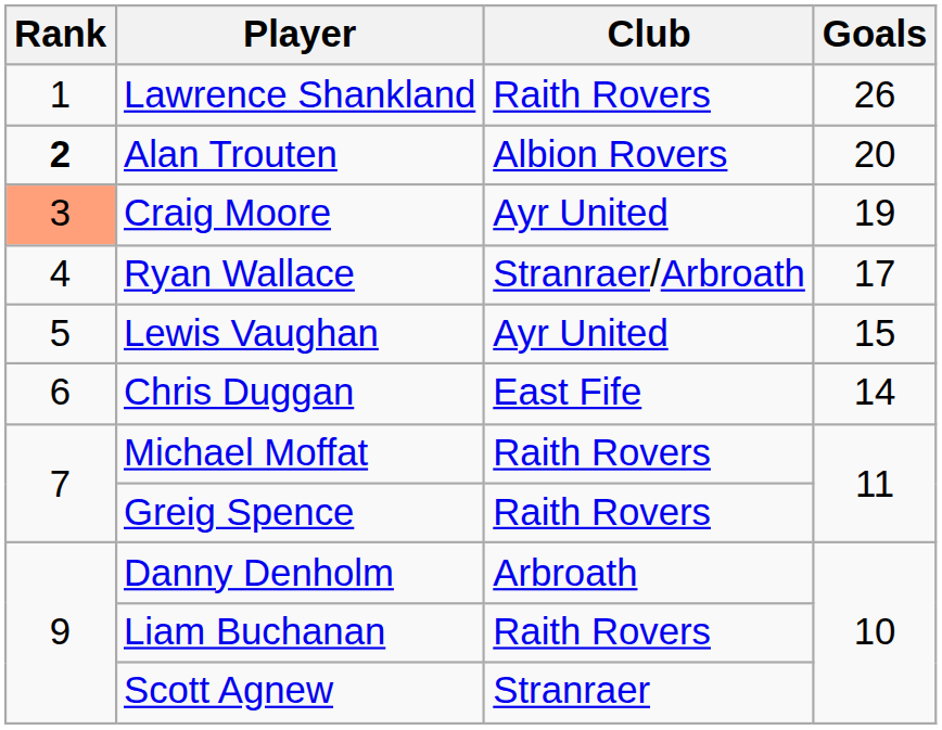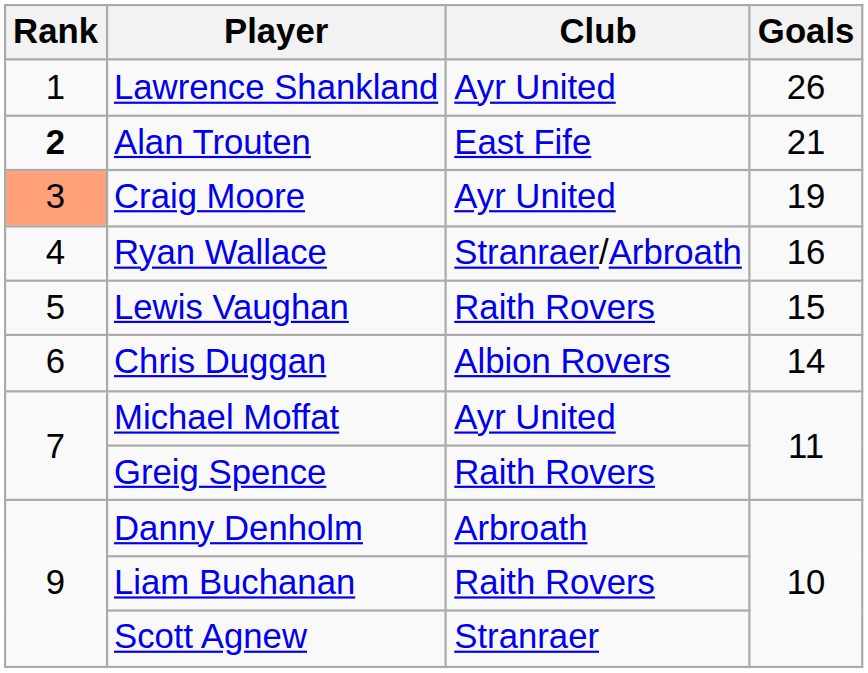Lawrence Shankland | Club: Raith Rovers -> Ayr United
Alan Trouten | Club: Albion Rovers -> East Fife
Alan Trouten | Goals: 20 -> 21
Ryan Wallace | Goals: 17 -> 16
Lewis Vaughan | Club: Ayr United -> Raith Rovers
Chris Duggan | Club: East Fife -> Albion Rovers
Michael Moffat | Club: Raith Rovers -> Ayr United
